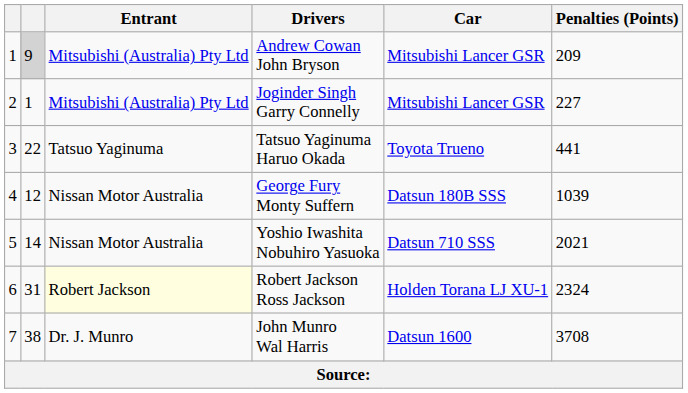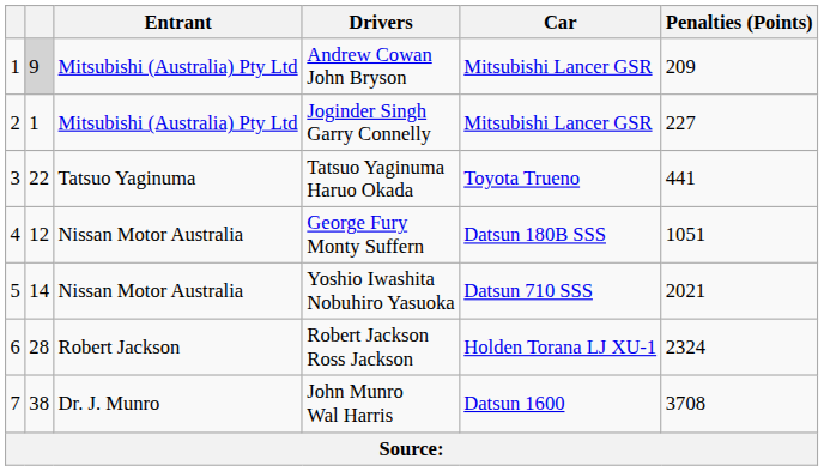George Fury Monty Suffern | Penalties (Points): 1039 -> 1051
Robert Jackson Ross Jackson | column 2: 31 -> 28
Robert Jackson Ross Jackson | Entrant: lightyellow background -> no background
